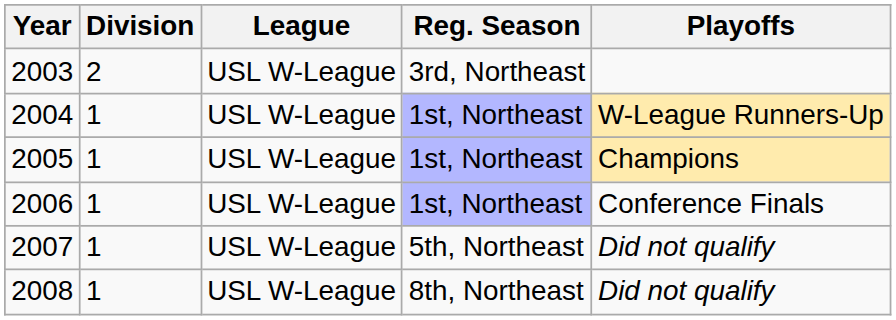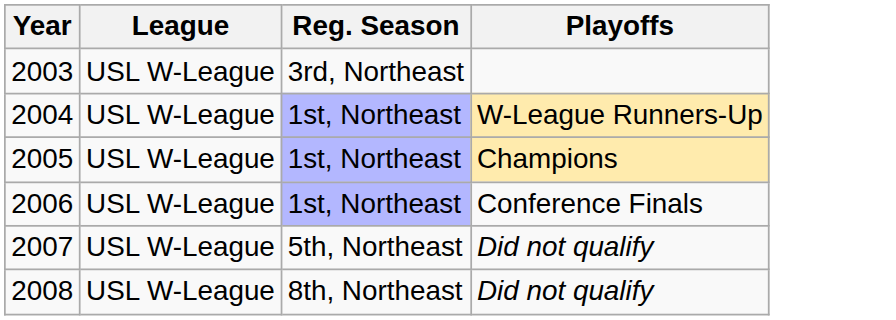- column: Division | 2 | 1 | 1 | 1 | 1 | 1
